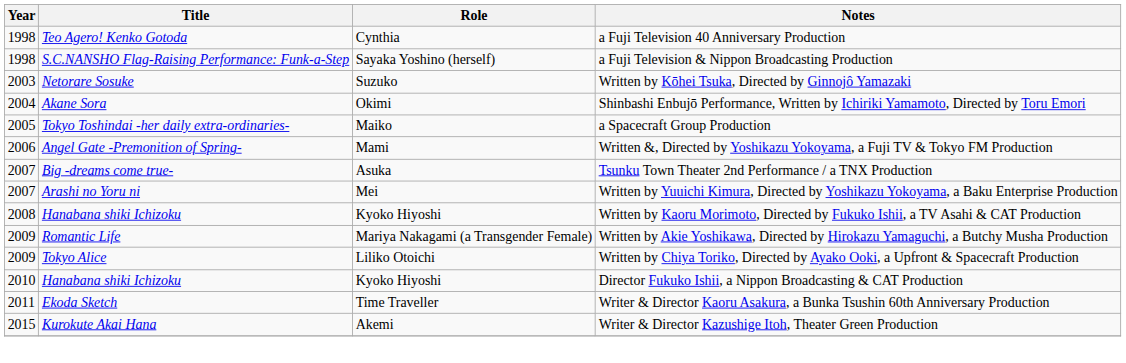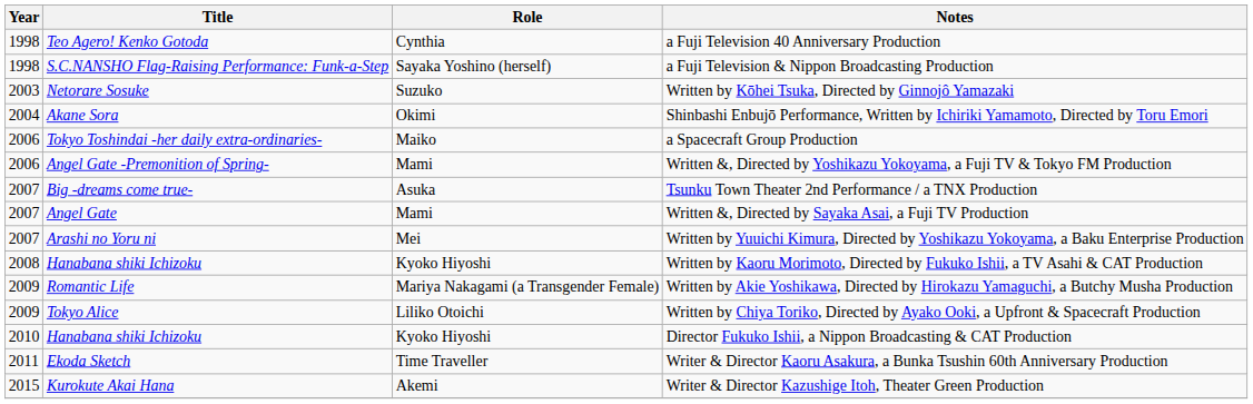a Spacecraft Group Production | Year: 2005 -> 2006
+ row: 2007 | Angel Gate | Mami | Written &, Directed by Sayaka Asai, a Fuji TV Production
